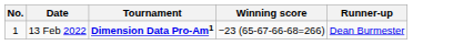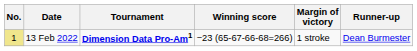+ column: Margin of victory | 1 stroke
13 Feb 2022 | No.: no background -> khaki background
